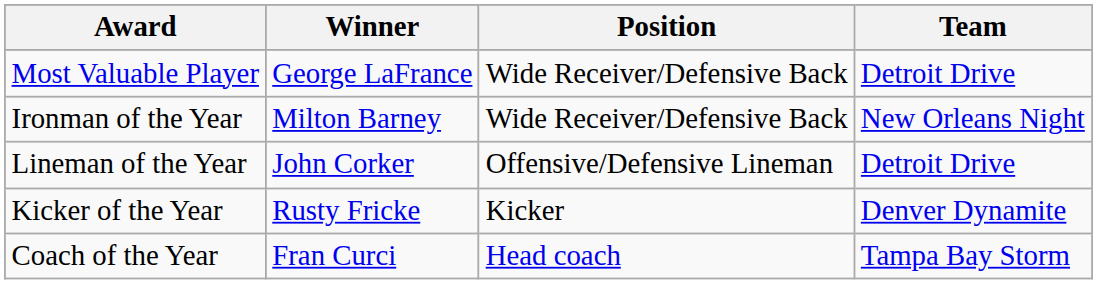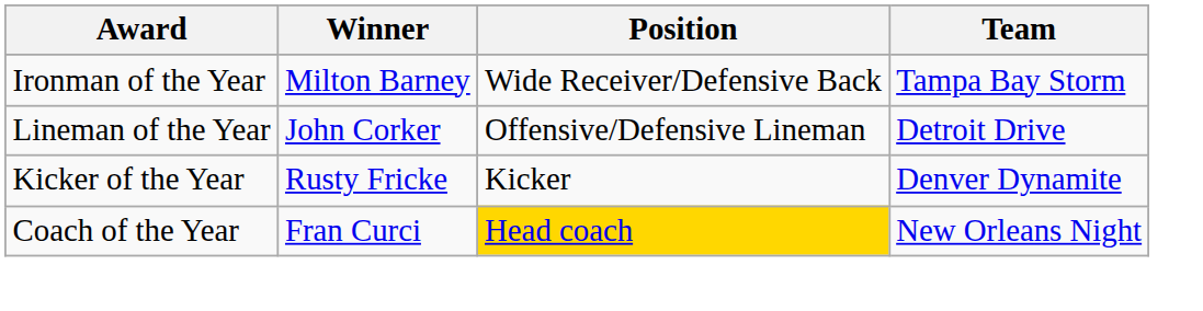- row: Most Valuable Player | George LaFrance | Wide Receiver/Defensive Back | Detroit Drive
Ironman of the Year | Team: New Orleans Night -> Tampa Bay Storm
Coach of the Year | Position: no background -> gold background
Coach of the Year | Team: Tampa Bay Storm -> New Orleans Night
